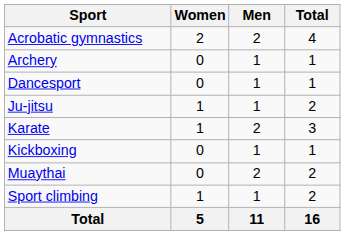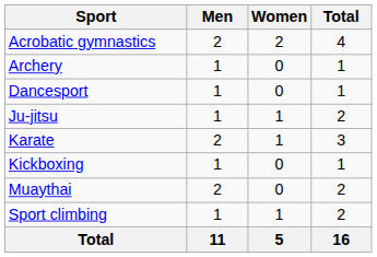columns swapped: Men <-> Women
